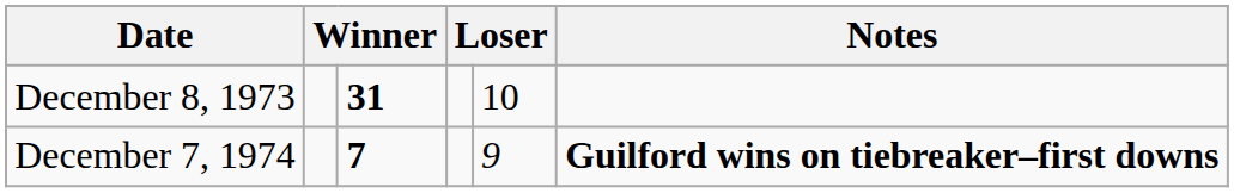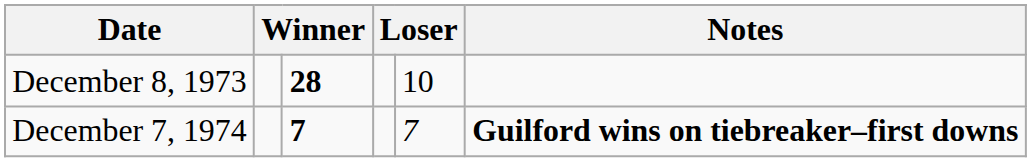December 8, 1973 | column 3: 31 -> 28
December 7, 1974 | column 5: 9 -> 7
